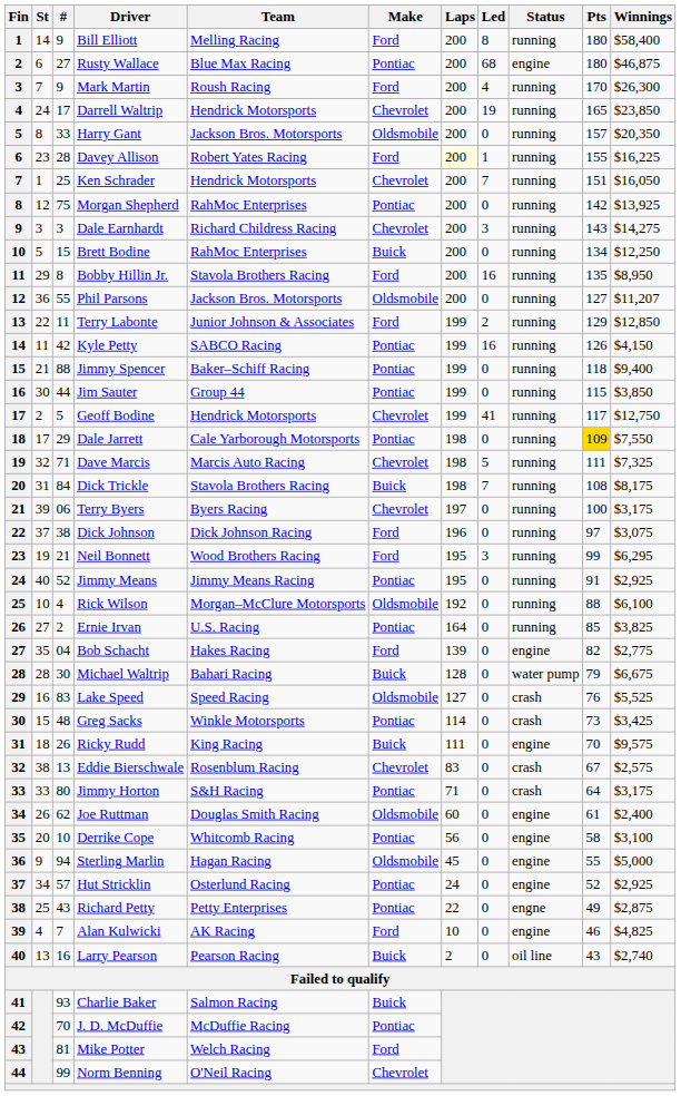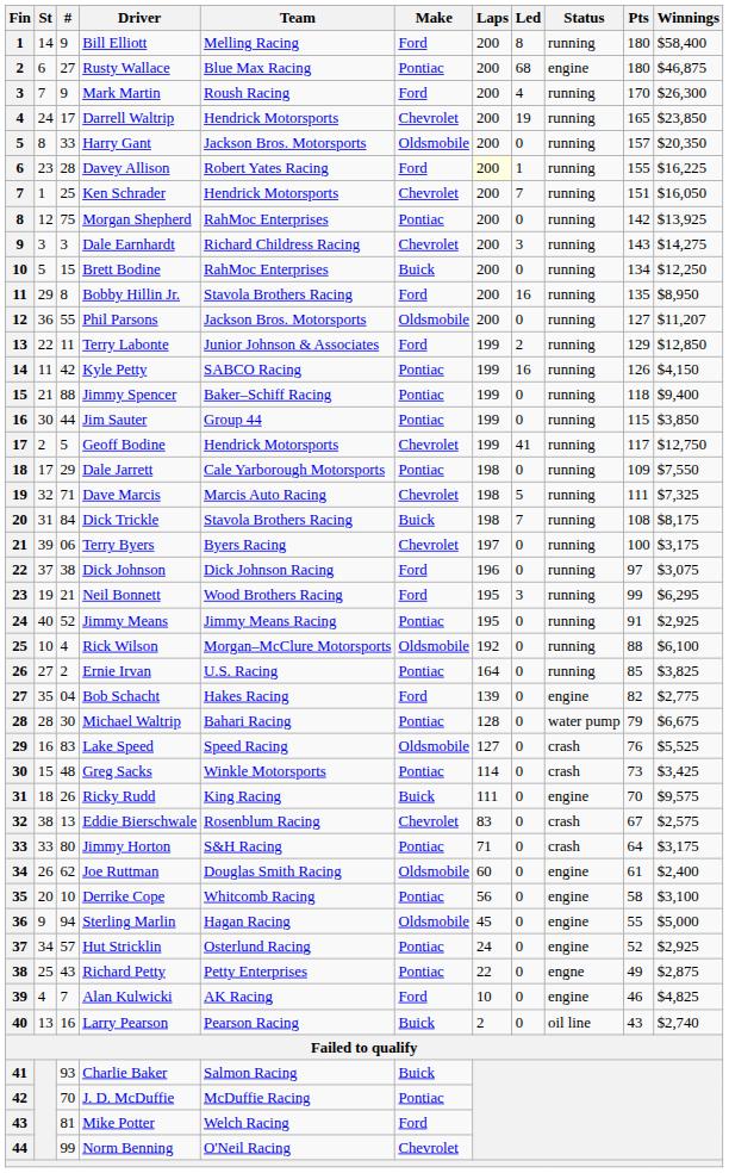Dale Jarrett | Pts: gold background -> no background
Michael Waltrip | Make: Buick -> Pontiac
